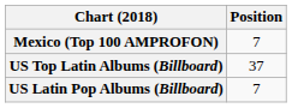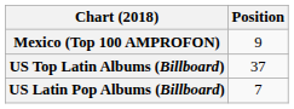Mexico (Top 100 AMPROFON) | Position: 7 -> 9
